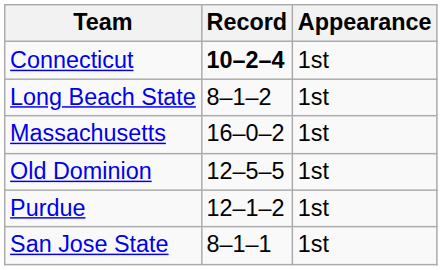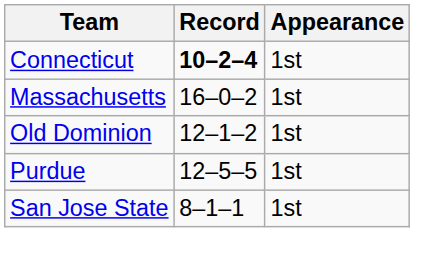- row: Long Beach State | 8–1–2 | 1st
Old Dominion | Record: 12–5–5 -> 12–1–2
Purdue | Record: 12–1–2 -> 12–5–5
